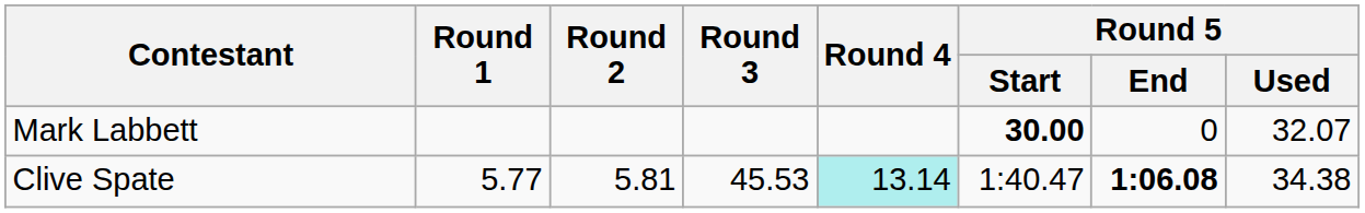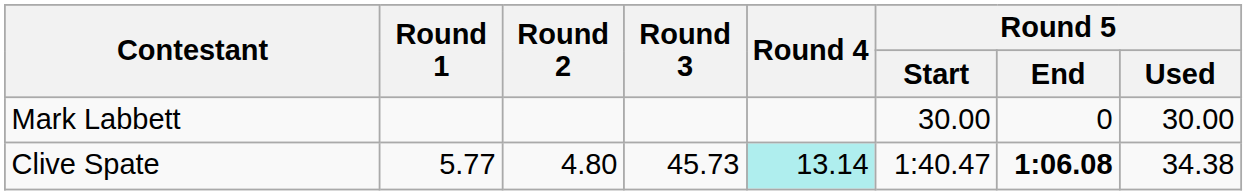Mark Labbett | Round 5 / Start: bold -> normal
Mark Labbett | Round 5 / Used: 32.07 -> 30.00
Clive Spate | Round 2: 5.81 -> 4.80
Clive Spate | Round 3: 45.53 -> 45.73
